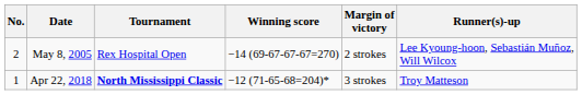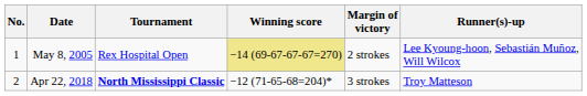May 8, 2005 | No.: 2 -> 1
May 8, 2005 | Winning score: no background -> khaki background
Apr 22, 2018 | No.: 1 -> 2
